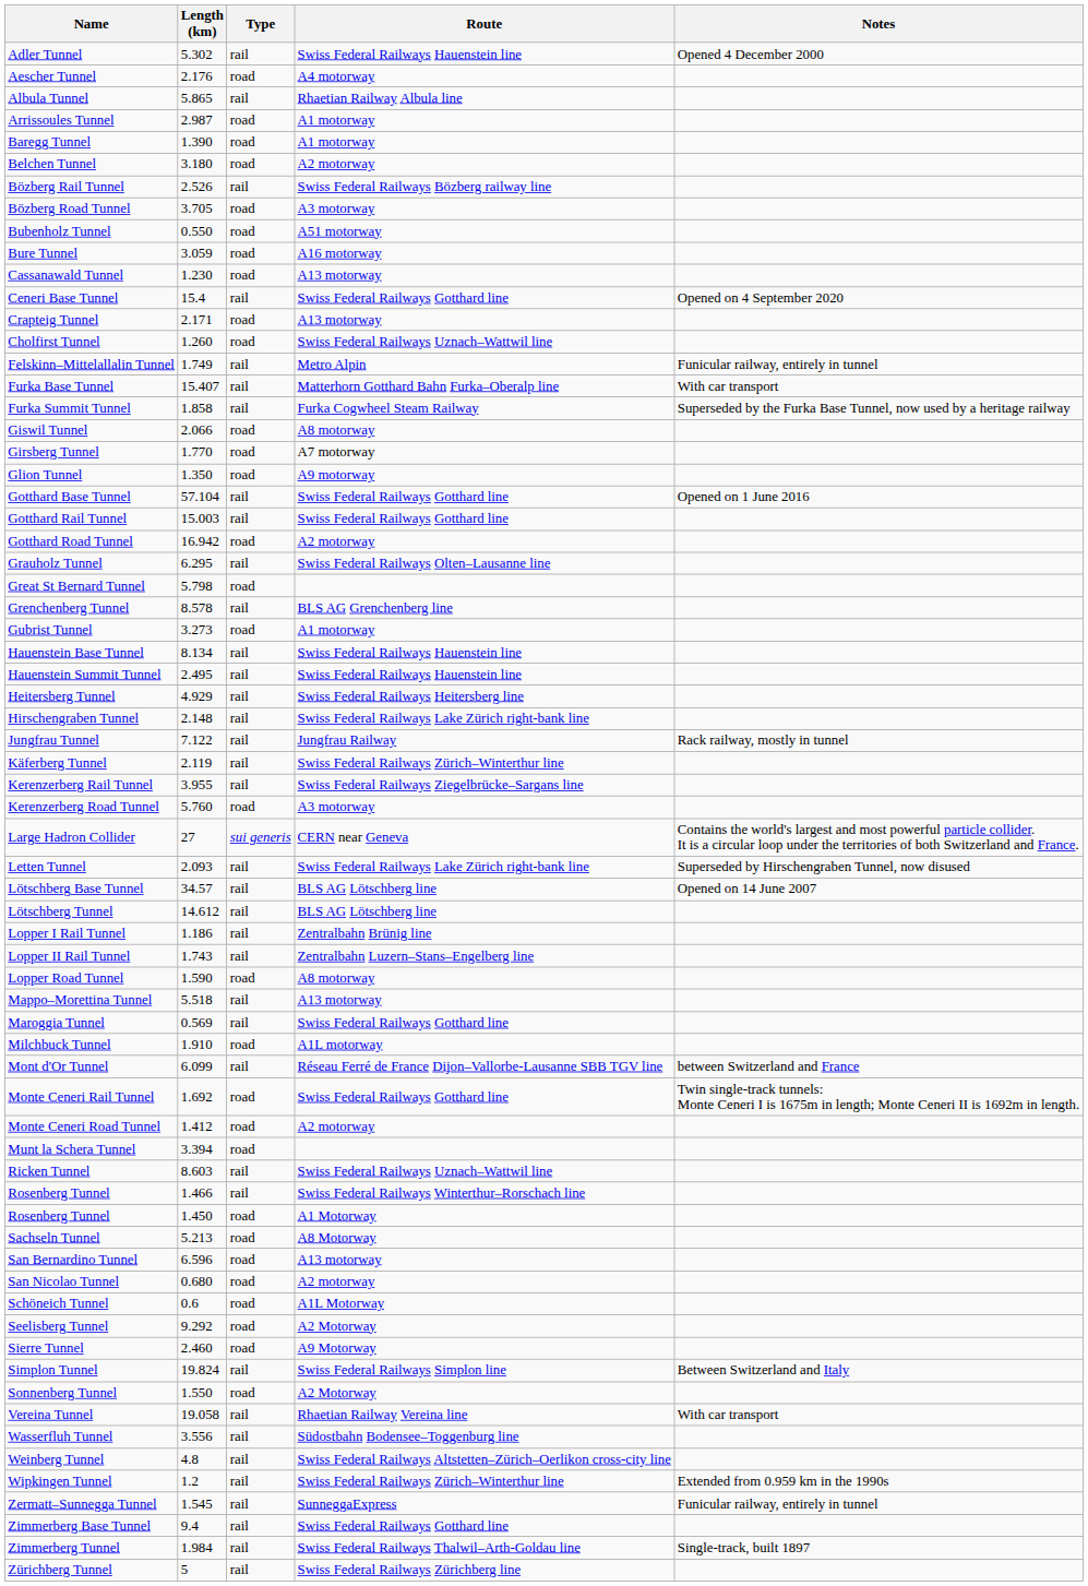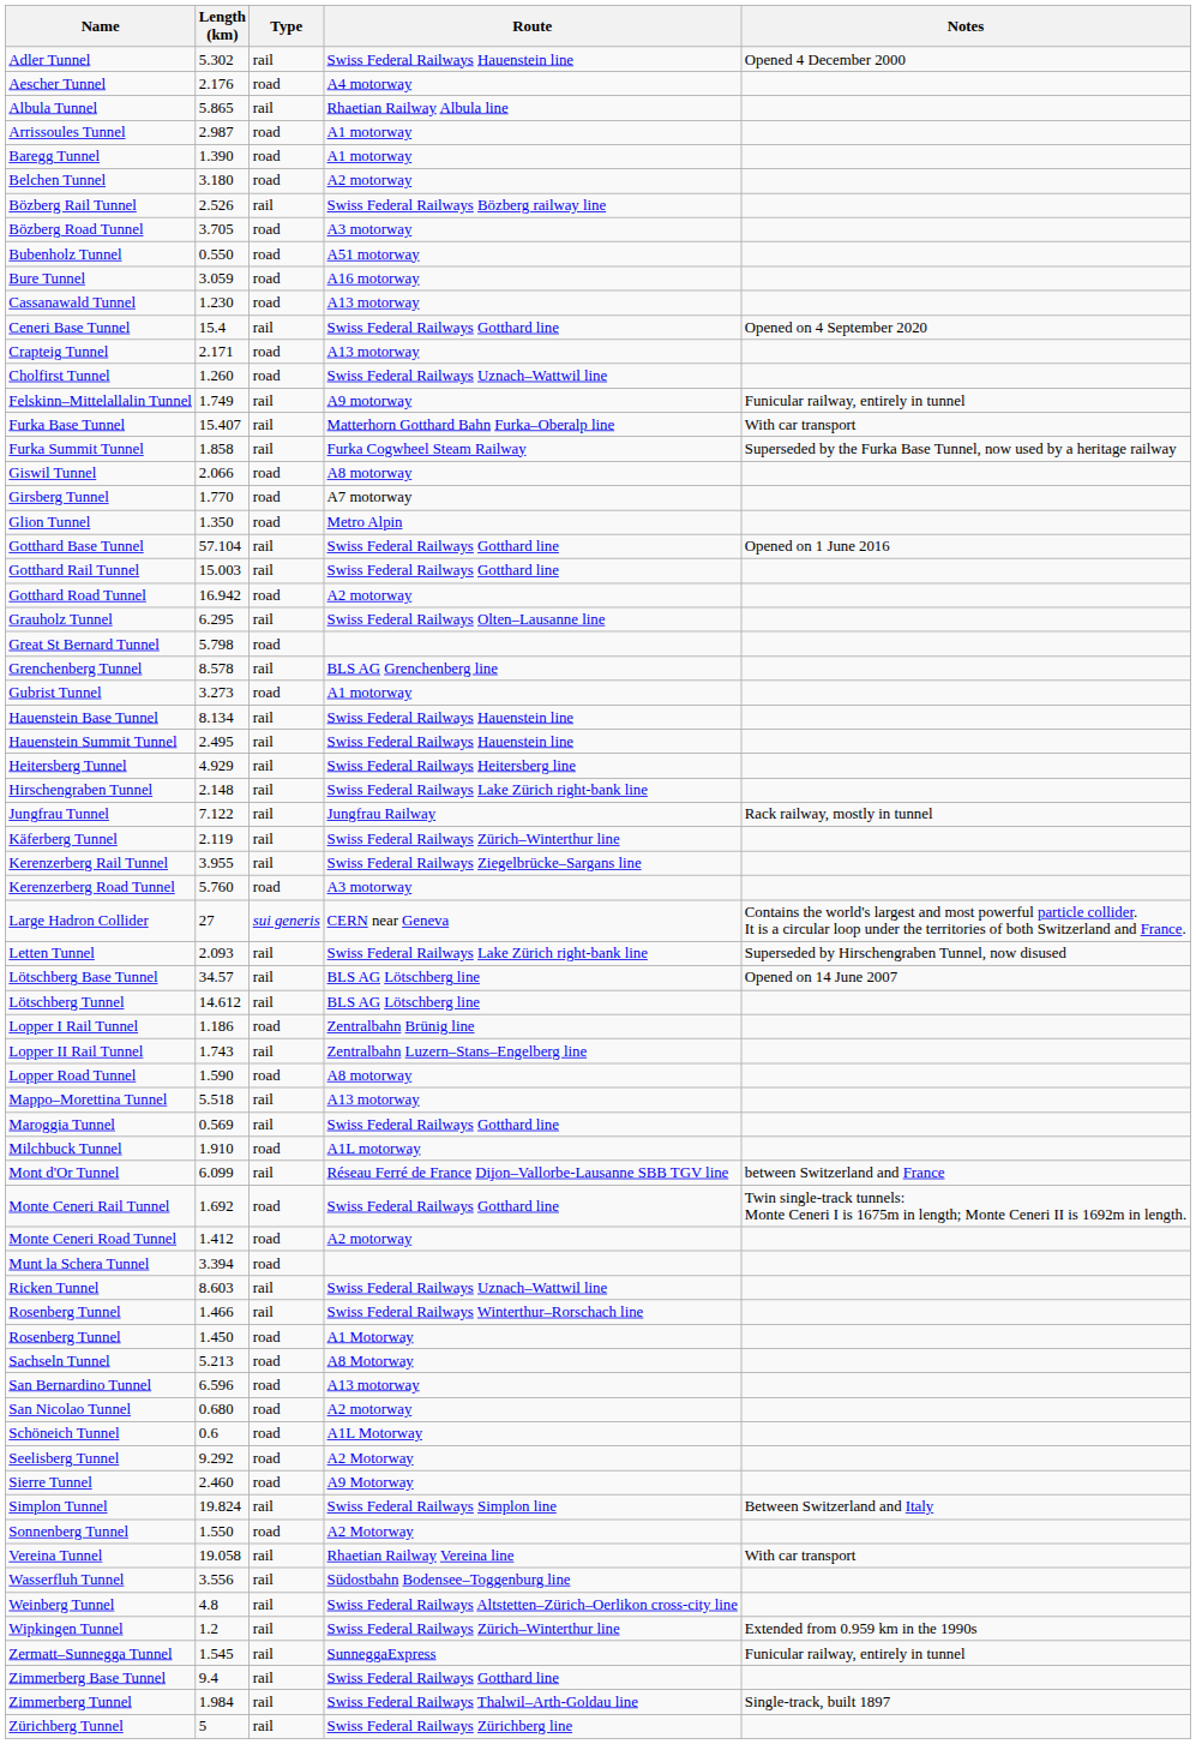Felskinn–Mittelallalin Tunnel | Route: Metro Alpin -> A9 motorway
Glion Tunnel | Route: A9 motorway -> Metro Alpin
Lopper I Rail Tunnel | Type: rail -> road
